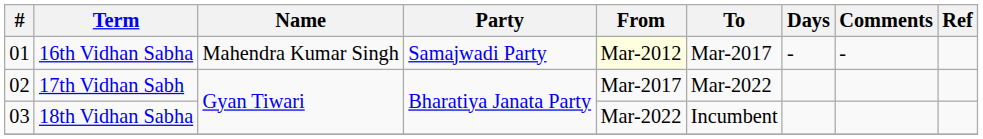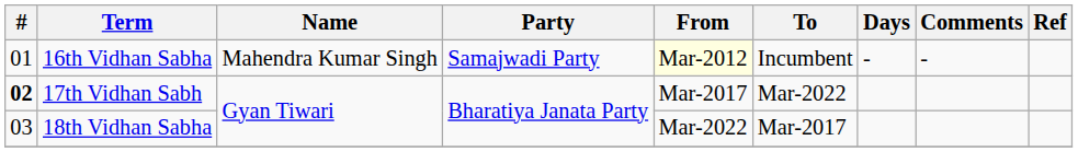16th Vidhan Sabha | To: Mar-2017 -> Incumbent
17th Vidhan Sabh | #: normal -> bold
18th Vidhan Sabha | To: Incumbent -> Mar-2017
